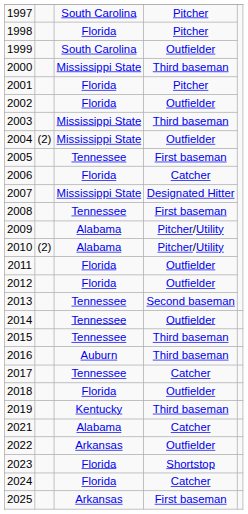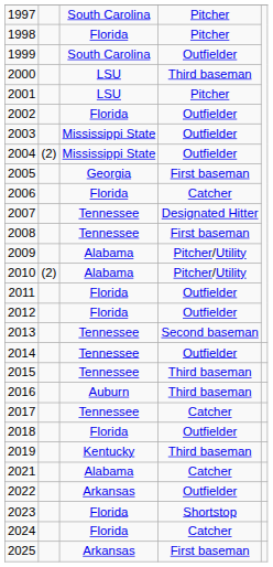2000 | column 3: Mississippi State -> LSU
2001 | column 3: Florida -> LSU
2003 | column 4: Third baseman -> Outfielder
2005 | column 3: Tennessee -> Georgia
2007 | column 3: Mississippi State -> Tennessee
